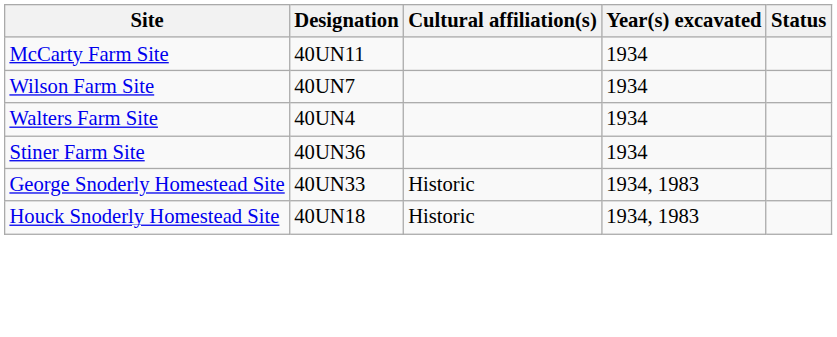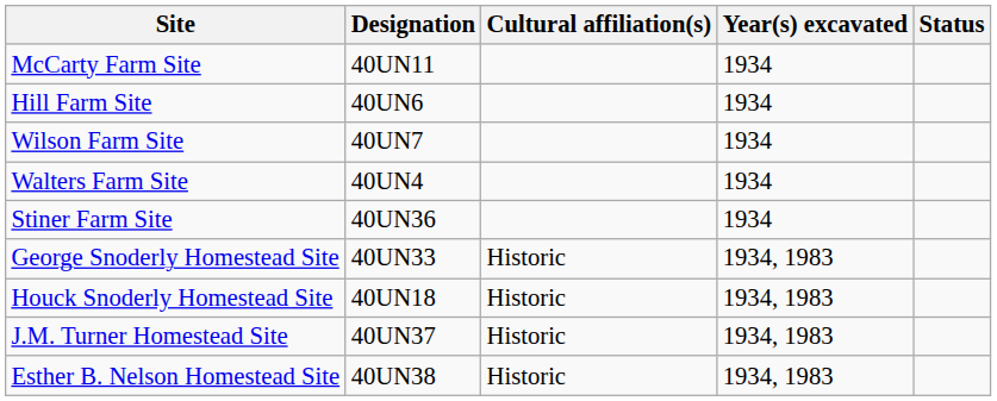+ row: Hill Farm Site | 40UN6 | 1934
+ row: J.M. Turner Homestead Site | 40UN37 | Historic | 1934, 1983
+ row: Esther B. Nelson Homestead Site | 40UN38 | Historic | 1934, 1983
